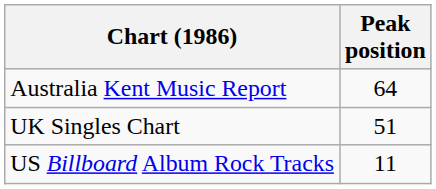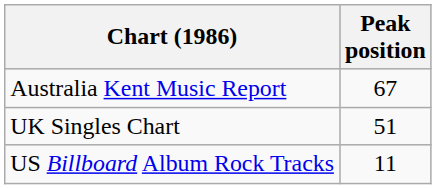Australia Kent Music Report | Peak position: 64 -> 67
